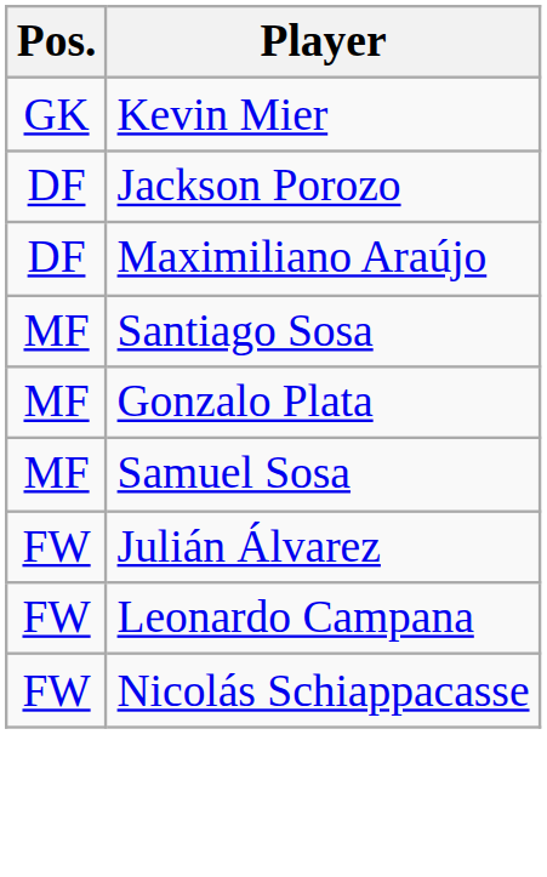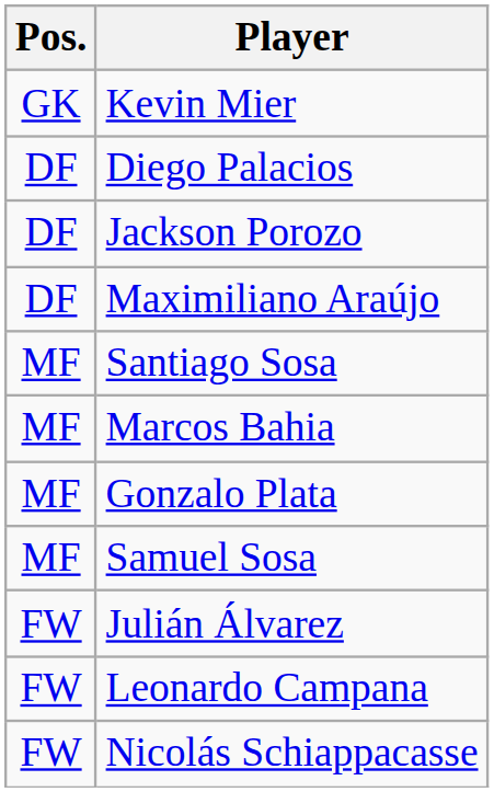+ row: DF | Diego Palacios
+ row: MF | Marcos Bahia
